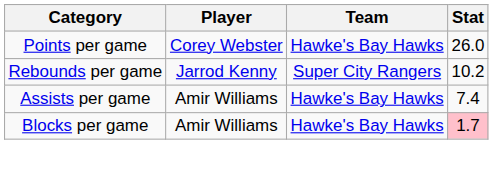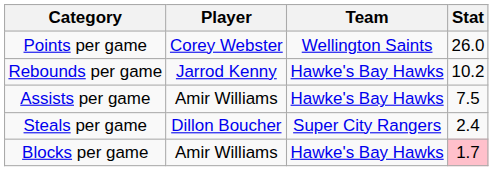Points per game | Team: Hawke's Bay Hawks -> Wellington Saints
Rebounds per game | Team: Super City Rangers -> Hawke's Bay Hawks
Assists per game | Stat: 7.4 -> 7.5
+ row: Steals per game | Dillon Boucher | Super City Rangers | 2.4
